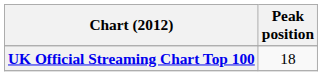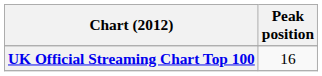UK Official Streaming Chart Top 100 | Peak position: 18 -> 16
